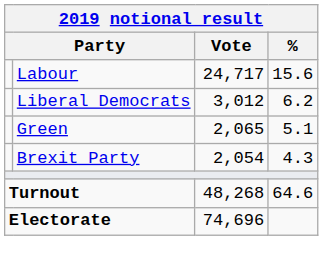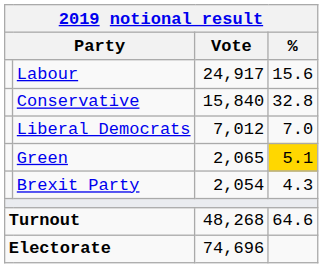Labour | Vote: 24,717 -> 24,917
+ row: Conservative | 15,840 | 32.8
Liberal Democrats | Vote: 3,012 -> 7,012
Liberal Democrats | %: 6.2 -> 7.0
Green | %: no background -> gold background
